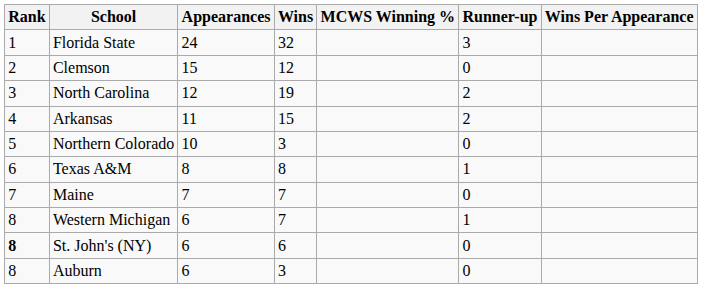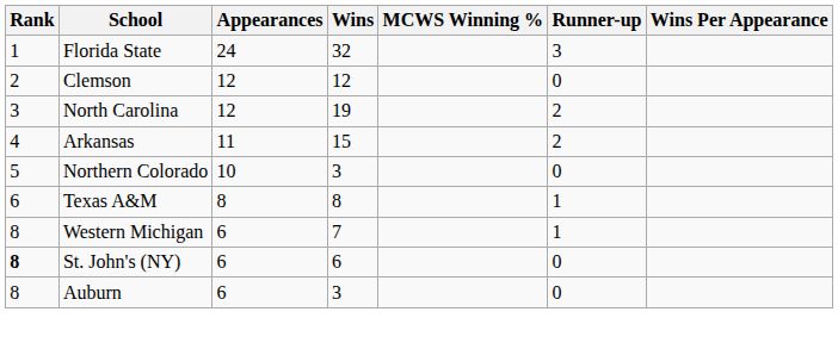Clemson | Appearances: 15 -> 12
- row: 7 | Maine | 7 | 7 | 0
